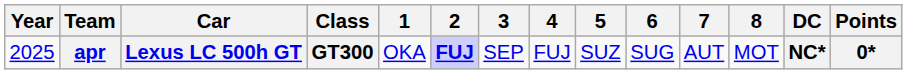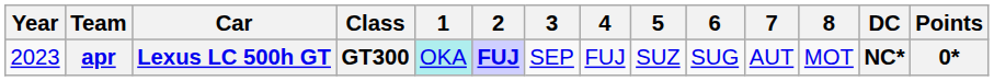apr | Year: 2025 -> 2023
apr | 1: no background -> paleturquoise background
